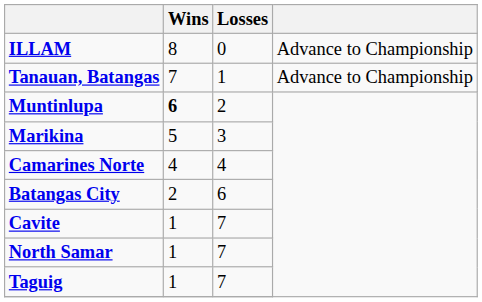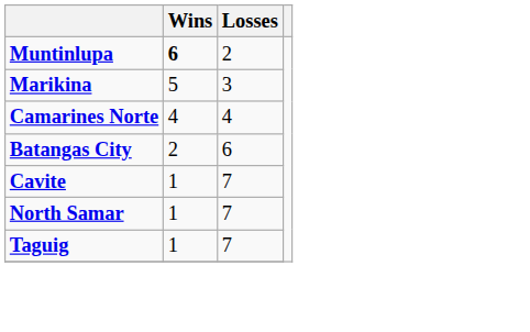- row: ILLAM | 8 | 0 | Advance to Championship
- row: Tanauan, Batangas | 7 | 1 | Advance to Championship
